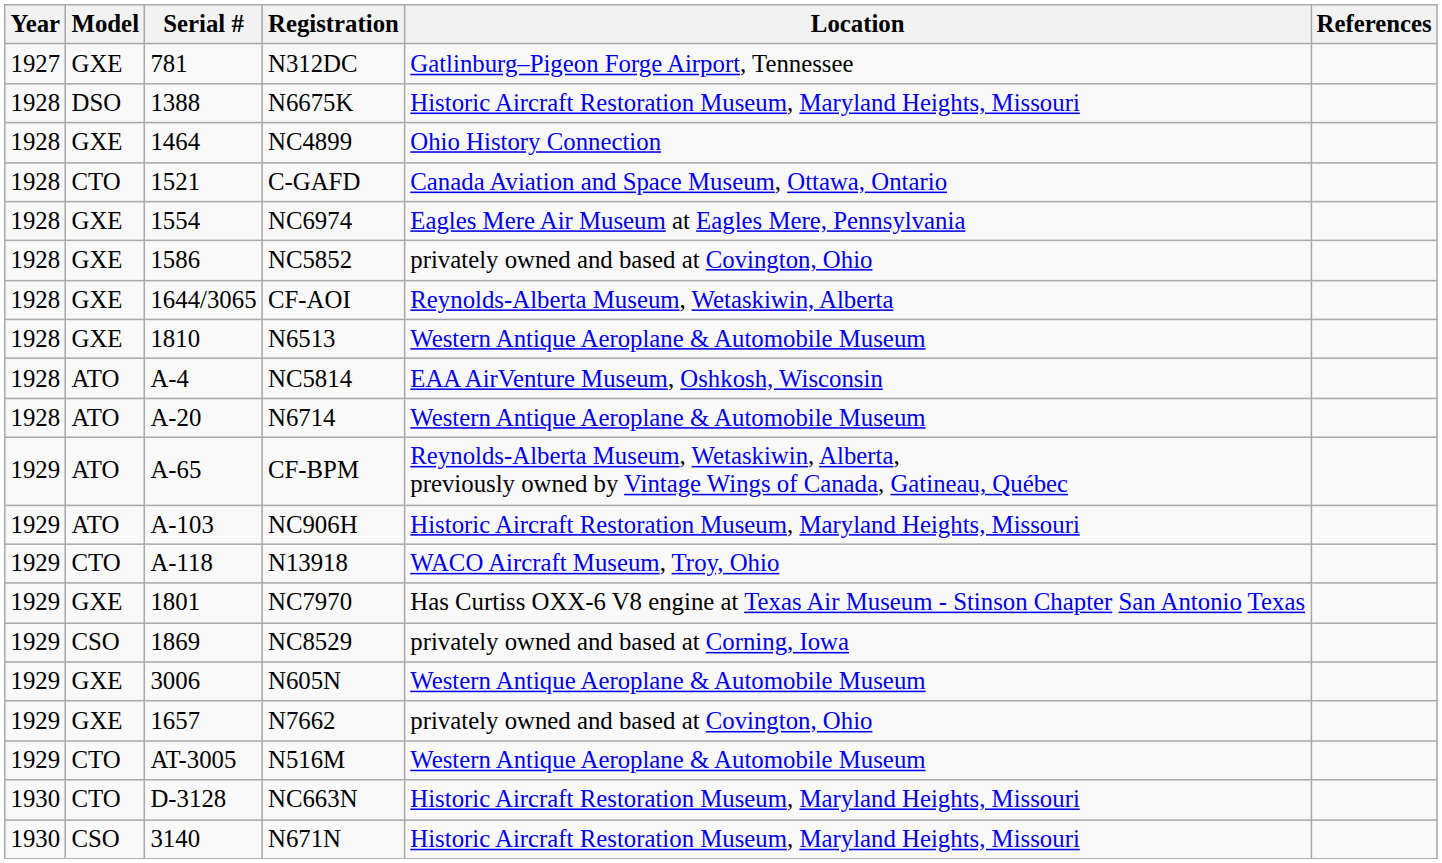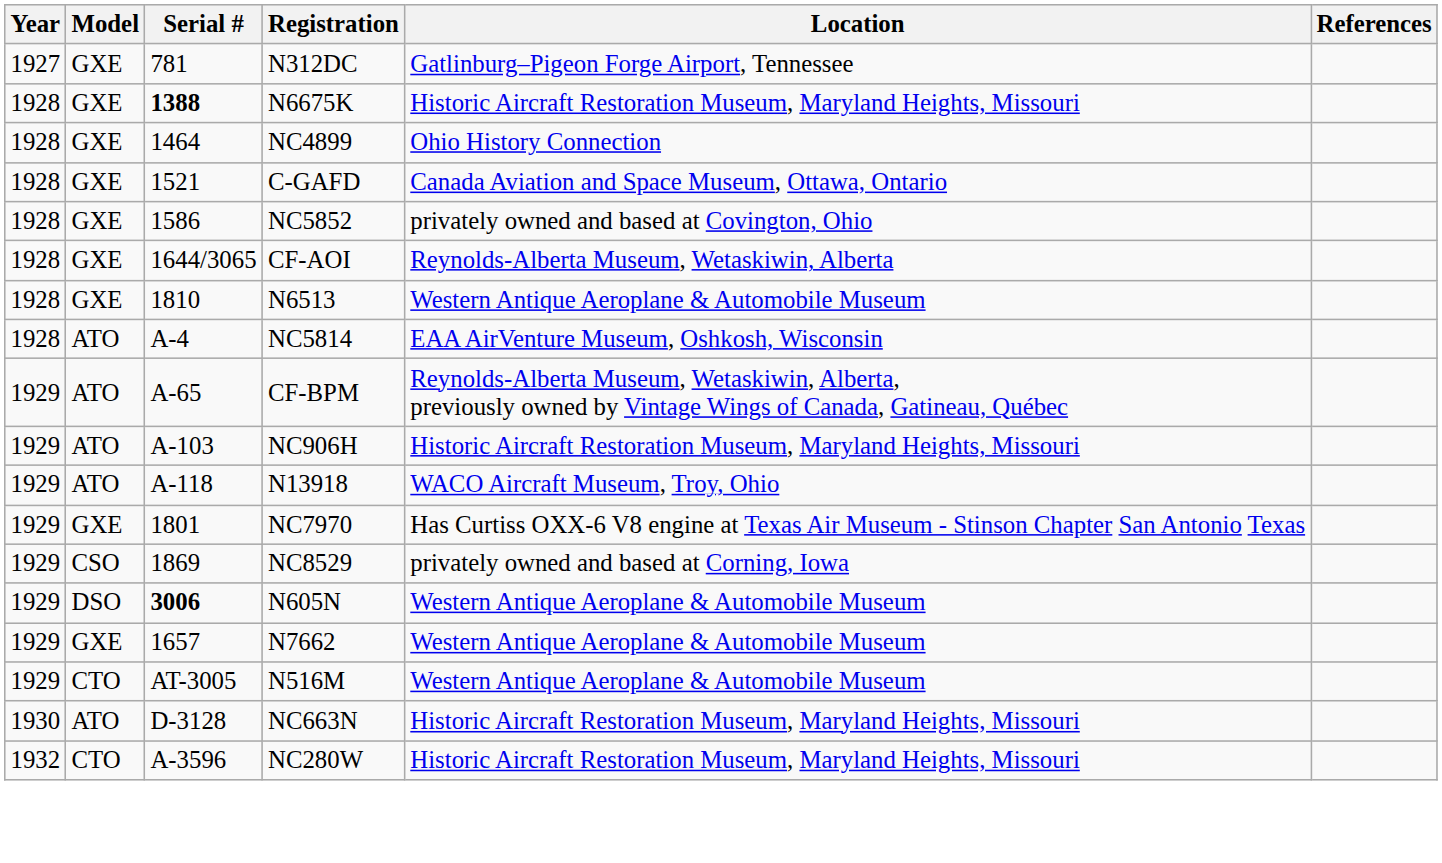N6675K | Model: DSO -> GXE
N6675K | Serial #: normal -> bold
C-GAFD | Model: CTO -> GXE
- row: 1928 | GXE | 1554 | NC6974 | Eagles Mere Air Museum at Eagles Mere, Pennsylvania
- row: 1928 | ATO | A-20 | N6714 | Western Antique Aeroplane & Automobile Museum
N13918 | Model: CTO -> ATO
N605N | Model: GXE -> DSO
N605N | Serial #: normal -> bold
N7662 | Location: privately owned and based at Covington, Ohio -> Western Antique Aeroplane & Automobile Museum
NC663N | Model: CTO -> ATO
- row: 1930 | CSO | 3140 | N671N | Historic Aircraft Restoration Museum, Maryland Heights, Missouri
+ row: 1932 | CTO | A-3596 | NC280W | Historic Aircraft Restoration Museum, Maryland Heights, Missouri
